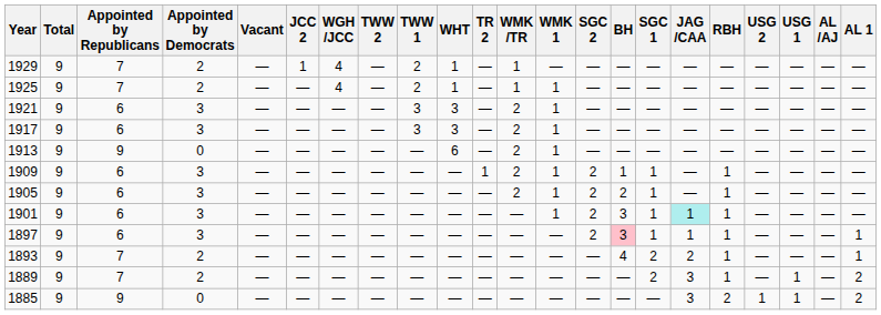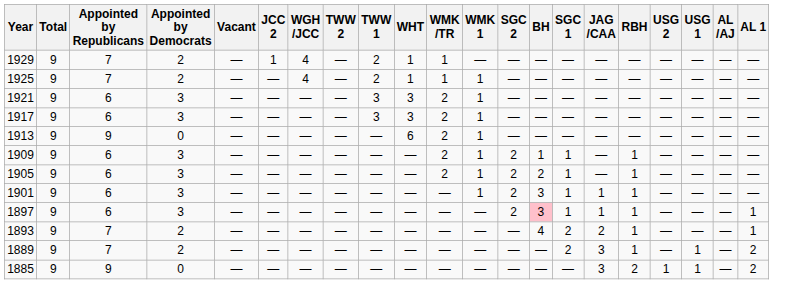- column: TR 2 | — | — | — | — | — | 1 | — | — | — | — | — | —
1901 | JAG /CAA: paleturquoise background -> no background
